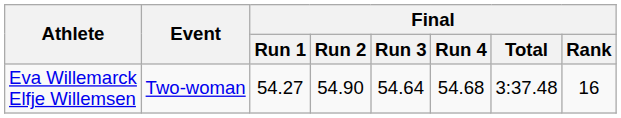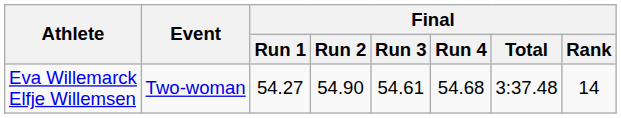Eva Willemarck Elfje Willemsen | Final / Run 3: 54.64 -> 54.61
Eva Willemarck Elfje Willemsen | Final / Rank: 16 -> 14
